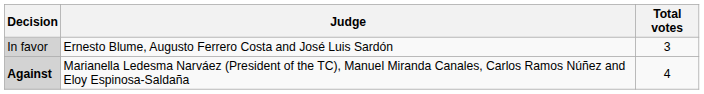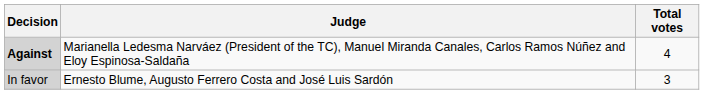rows swapped: Against <-> In favor
